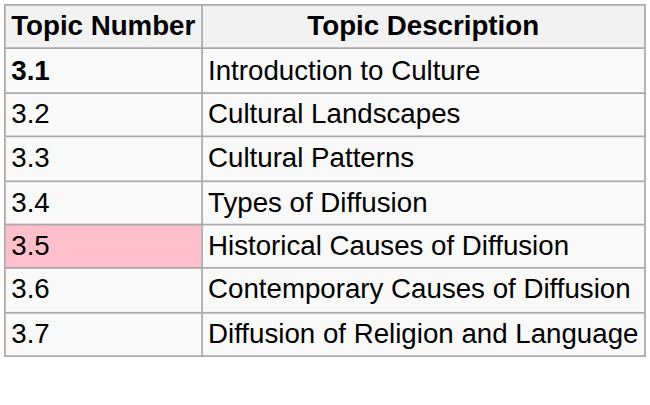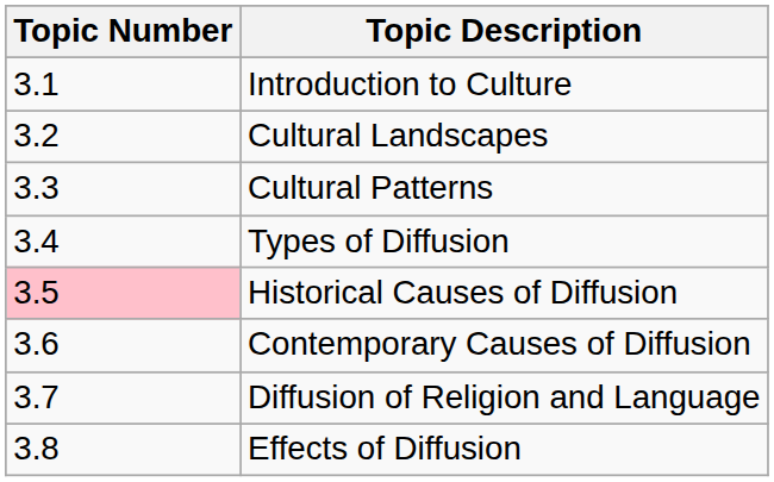Introduction to Culture | Topic Number: bold -> normal
+ row: 3.8 | Effects of Diffusion
